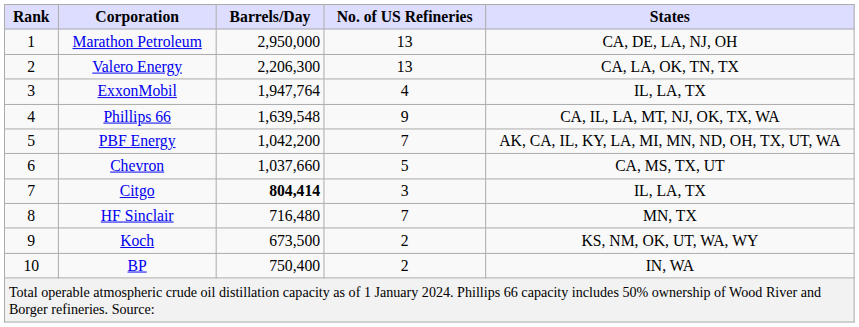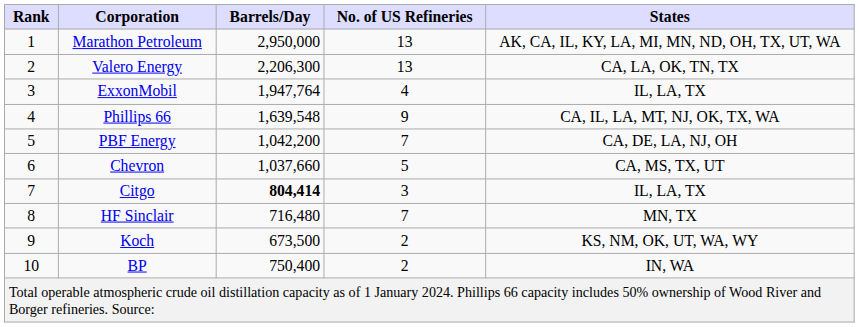Marathon Petroleum | States: CA, DE, LA, NJ, OH -> AK, CA, IL, KY, LA, MI, MN, ND, OH, TX, UT, WA
PBF Energy | States: AK, CA, IL, KY, LA, MI, MN, ND, OH, TX, UT, WA -> CA, DE, LA, NJ, OH
